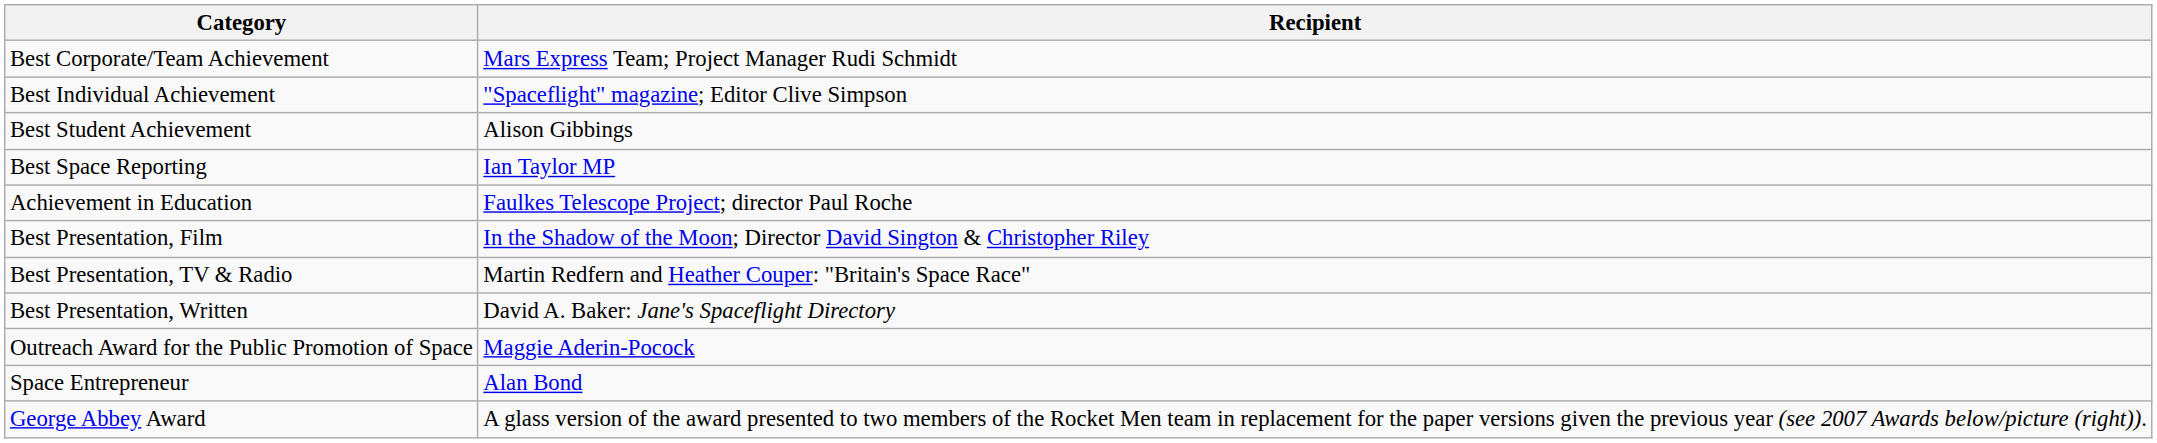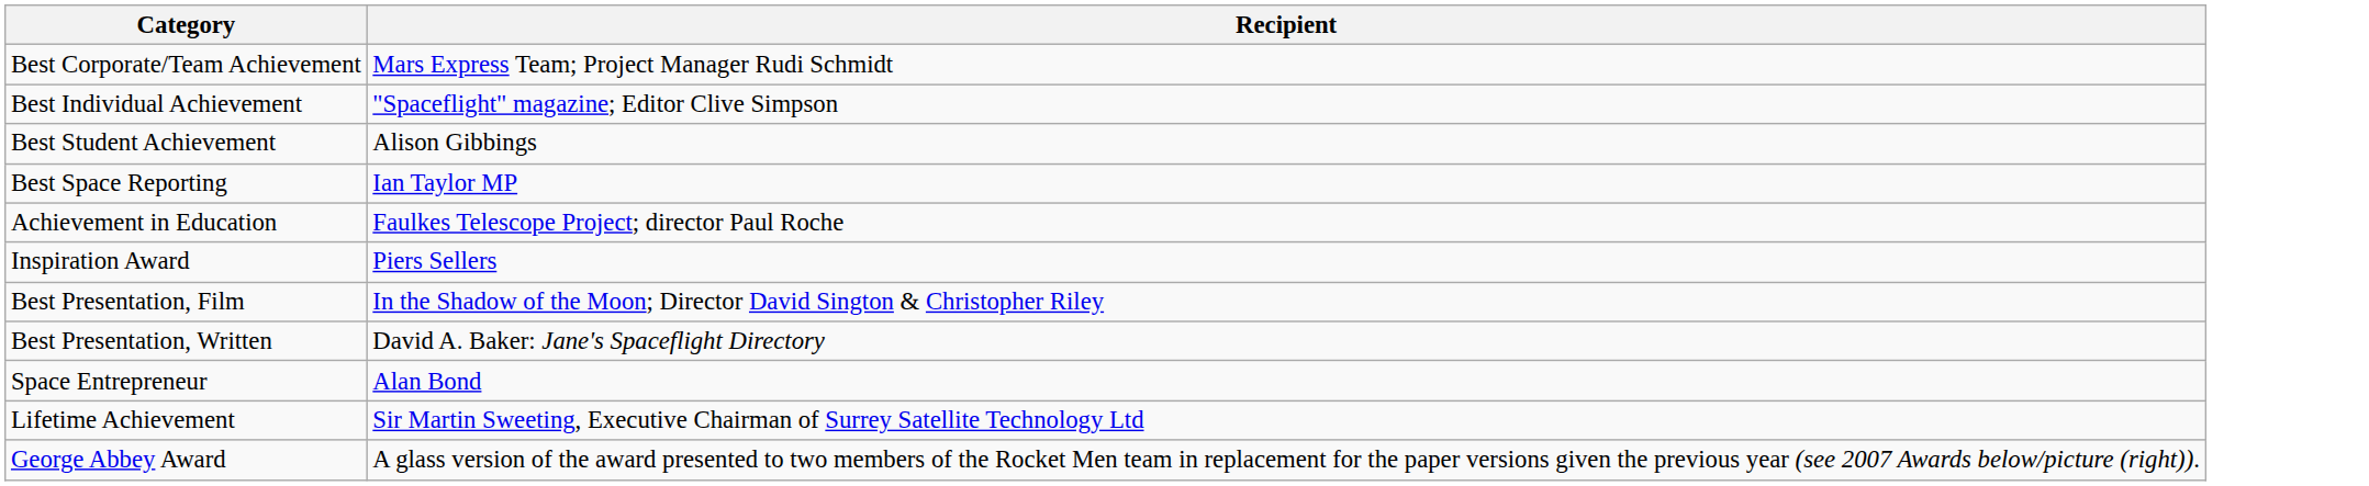+ row: Inspiration Award | Piers Sellers
- row: Best Presentation, TV & Radio | Martin Redfern and Heather Couper: "Britain's Space Race"
- row: Outreach Award for the Public Promotion of Space | Maggie Aderin-Pocock
+ row: Lifetime Achievement | Sir Martin Sweeting, Executive Chairman of Surrey Satellite Technology Ltd
